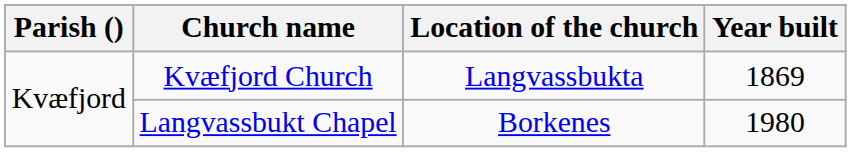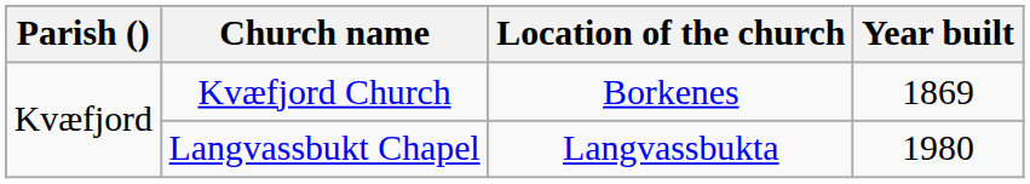Kvæfjord Church | Location of the church: Langvassbukta -> Borkenes
Langvassbukt Chapel | Location of the church: Borkenes -> Langvassbukta
